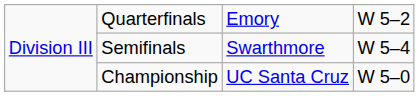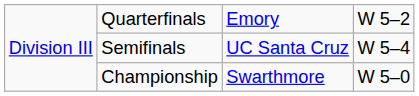Semifinals | column 3: Swarthmore -> UC Santa Cruz
Championship | column 3: UC Santa Cruz -> Swarthmore
